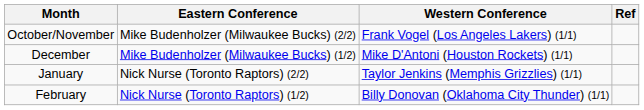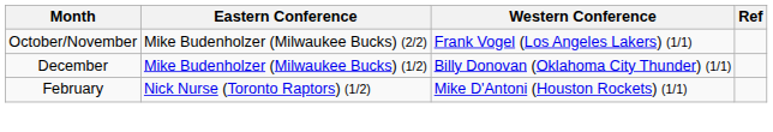December | Western Conference: Mike D'Antoni (Houston Rockets) (1/1) -> Billy Donovan (Oklahoma City Thunder) (1/1)
- row: January | Nick Nurse (Toronto Raptors) (2/2) | Taylor Jenkins (Memphis Grizzlies) (1/1)
February | Western Conference: Billy Donovan (Oklahoma City Thunder) (1/1) -> Mike D'Antoni (Houston Rockets) (1/1)
